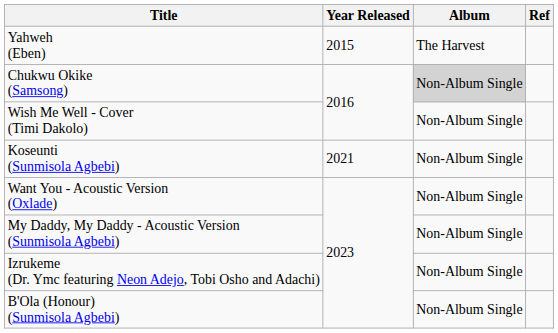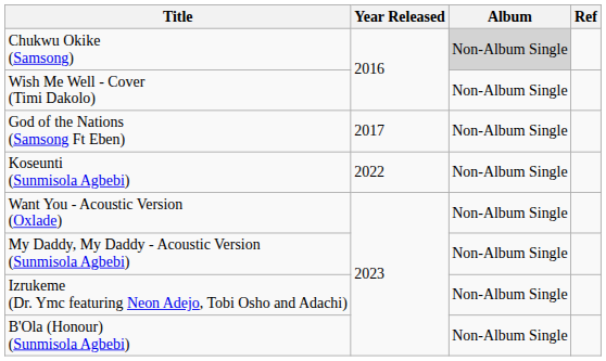- row: Yahweh (Eben) | 2015 | The Harvest
+ row: God of the Nations (Samsong Ft Eben) | 2017 | Non-Album Single
Koseunti (Sunmisola Agbebi) | Year Released: 2021 -> 2022
